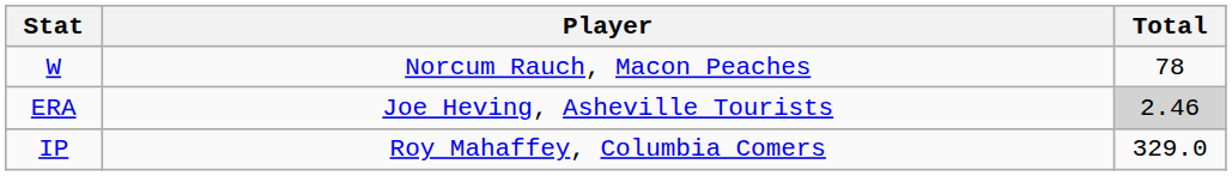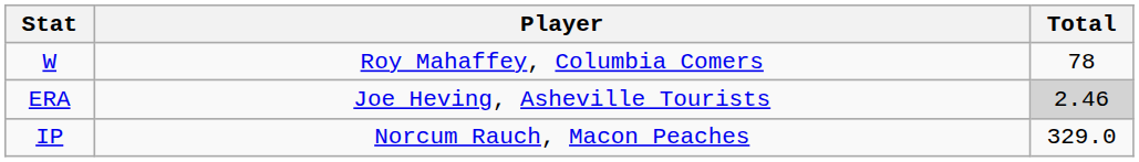W | Player: Norcum Rauch, Macon Peaches -> Roy Mahaffey, Columbia Comers
IP | Player: Roy Mahaffey, Columbia Comers -> Norcum Rauch, Macon Peaches
